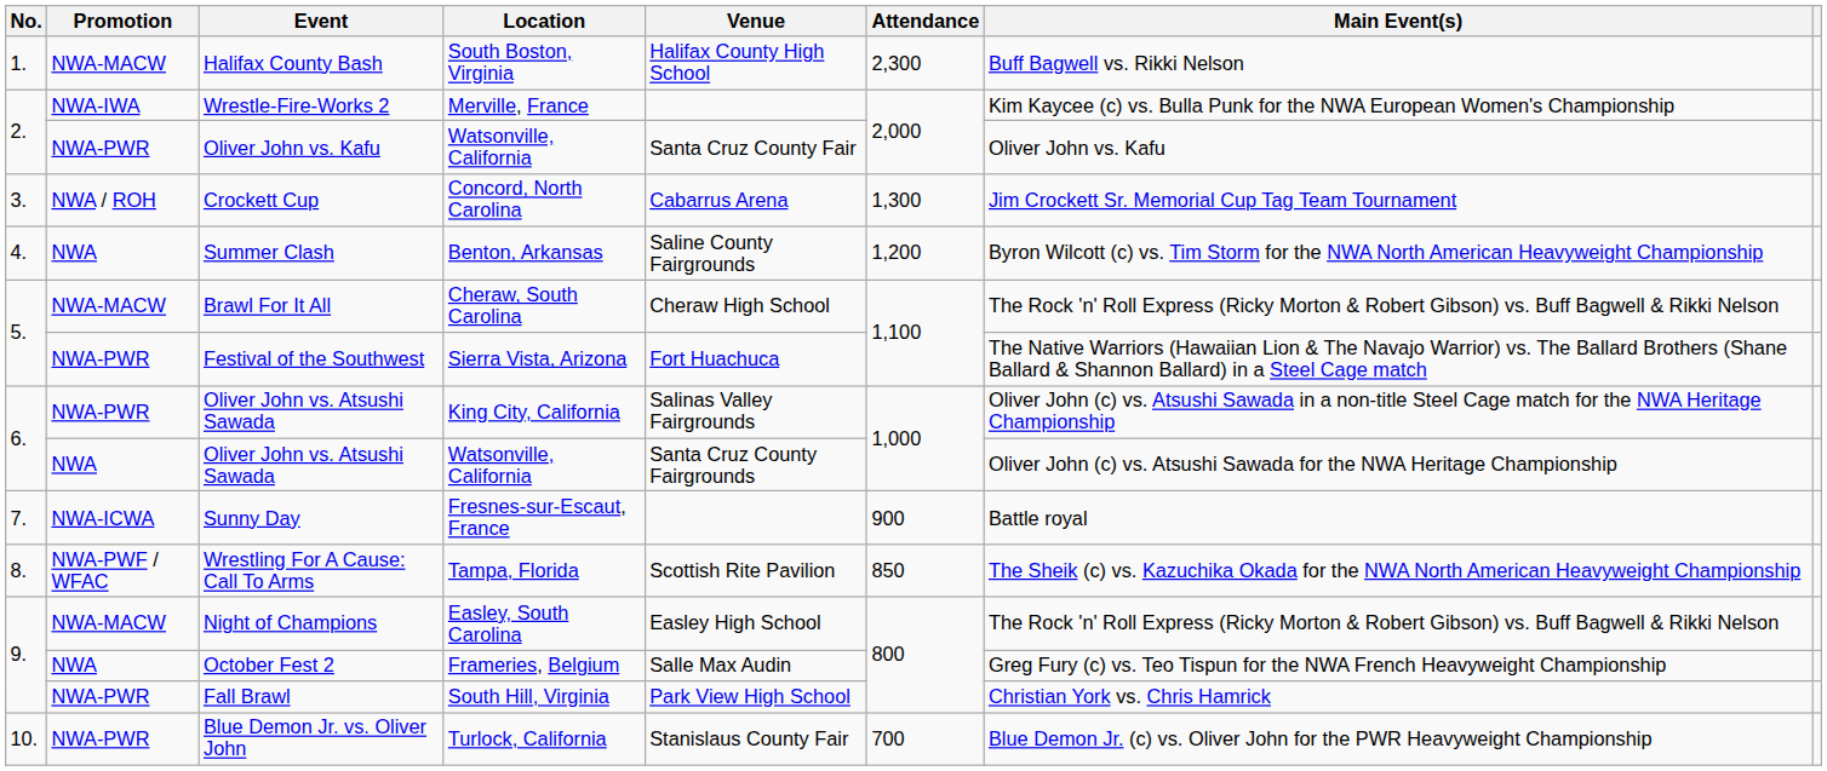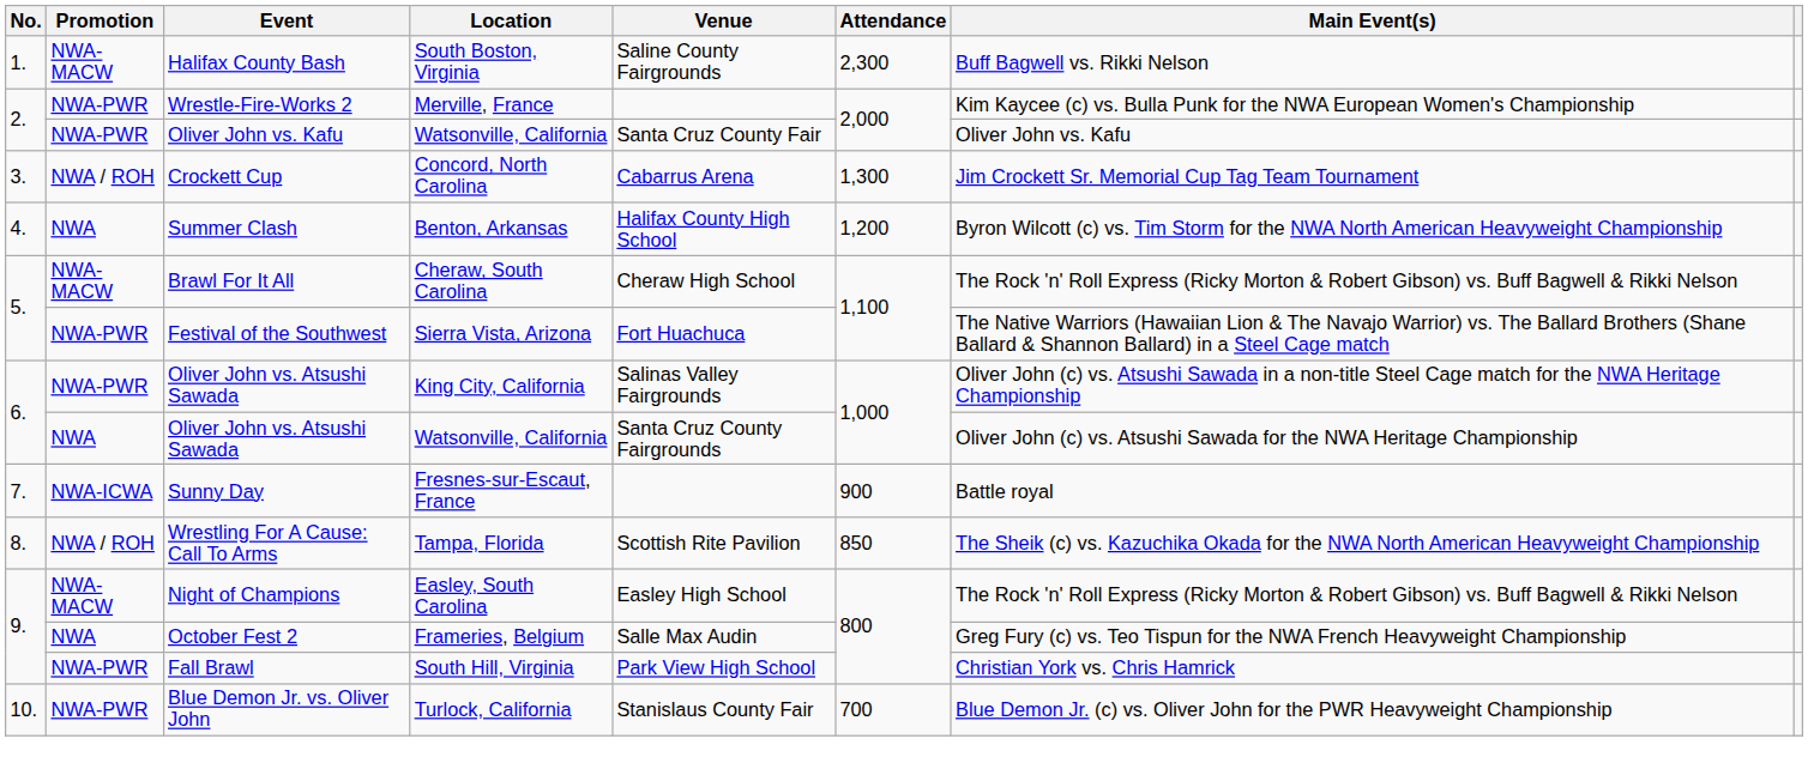Halifax County Bash | Venue: Halifax County High School -> Saline County Fairgrounds
Wrestle-Fire-Works 2 | Promotion: NWA-IWA -> NWA-PWR
Summer Clash | Venue: Saline County Fairgrounds -> Halifax County High School
Wrestling For A Cause: Call To Arms | Promotion: NWA-PWF / WFAC -> NWA / ROH
